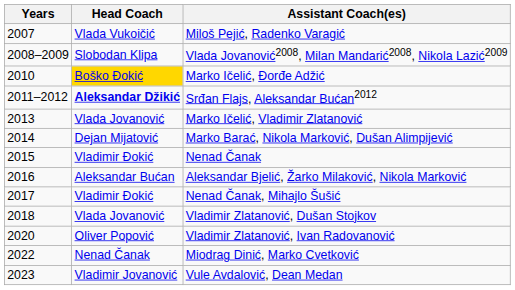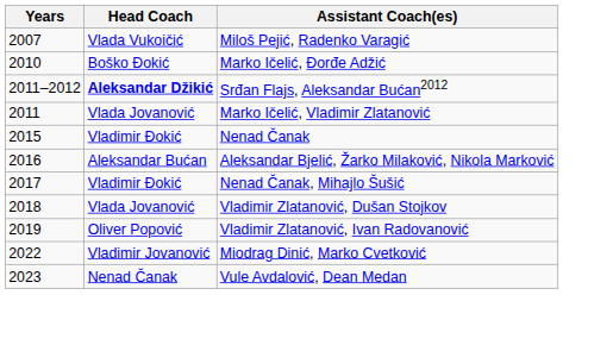- row: 2008–2009 | Slobodan Klipa | Vlada Jovanović2008, Milan Mandarić2008, Nikola Lazić2009
Marko Ičelić, Đorđe Adžić | Head Coach: gold background -> no background
Marko Ičelić, Vladimir Zlatanović | Years: 2013 -> 2011
- row: 2014 | Dejan Mijatović | Marko Barać, Nikola Marković, Dušan Alimpijević
Vladimir Zlatanović, Ivan Radovanović | Years: 2020 -> 2019
Miodrag Dinić, Marko Cvetković | Head Coach: Nenad Čanak -> Vladimir Jovanović
Vule Avdalović, Dean Medan | Head Coach: Vladimir Jovanović -> Nenad Čanak
